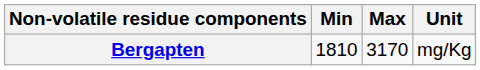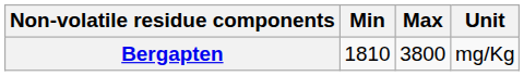Bergapten | Max: 3170 -> 3800
